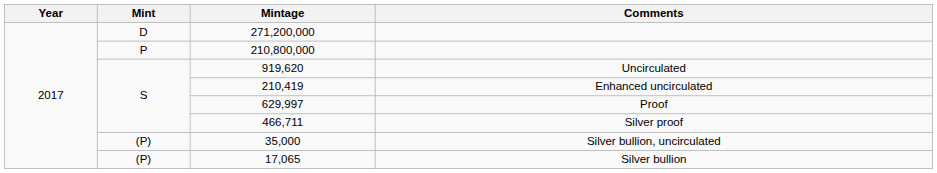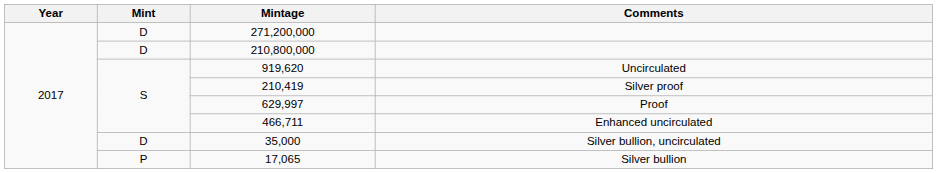210,800,000 | Mint: P -> D
210,419 | Comments: Enhanced uncirculated -> Silver proof
466,711 | Comments: Silver proof -> Enhanced uncirculated
35,000 | Mint: (P) -> D
17,065 | Mint: (P) -> P
